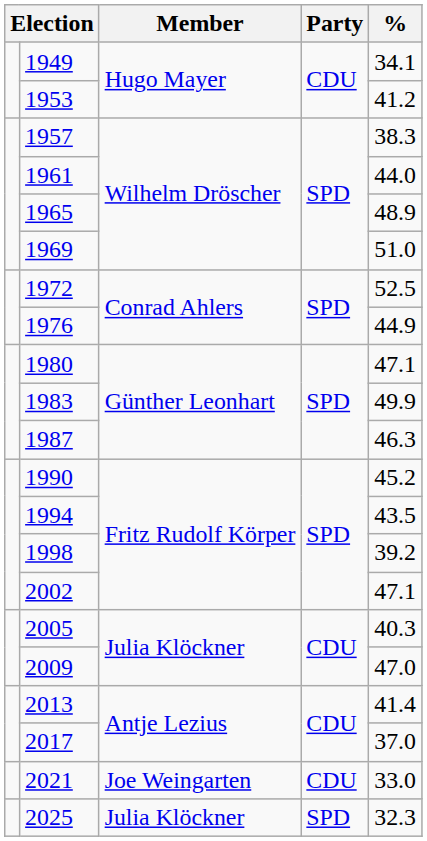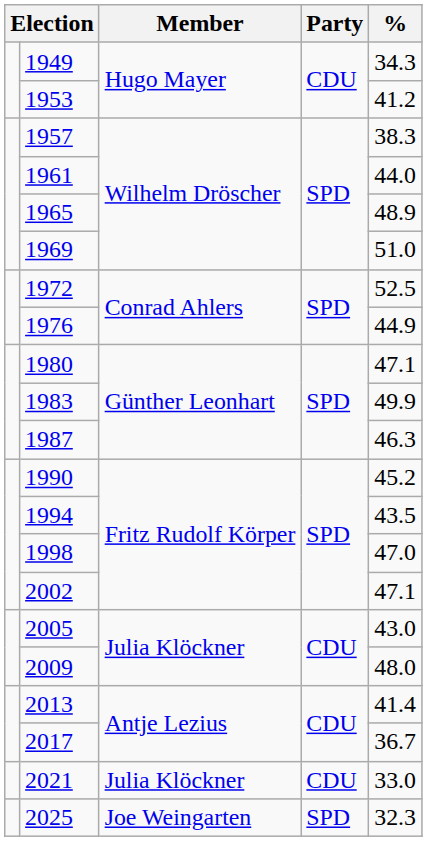1949 | %: 34.1 -> 34.3
1998 | %: 39.2 -> 47.0
2005 | %: 40.3 -> 43.0
2009 | %: 47.0 -> 48.0
2017 | %: 37.0 -> 36.7
2021 | Member: Joe Weingarten -> Julia Klöckner
2025 | Member: Julia Klöckner -> Joe Weingarten
